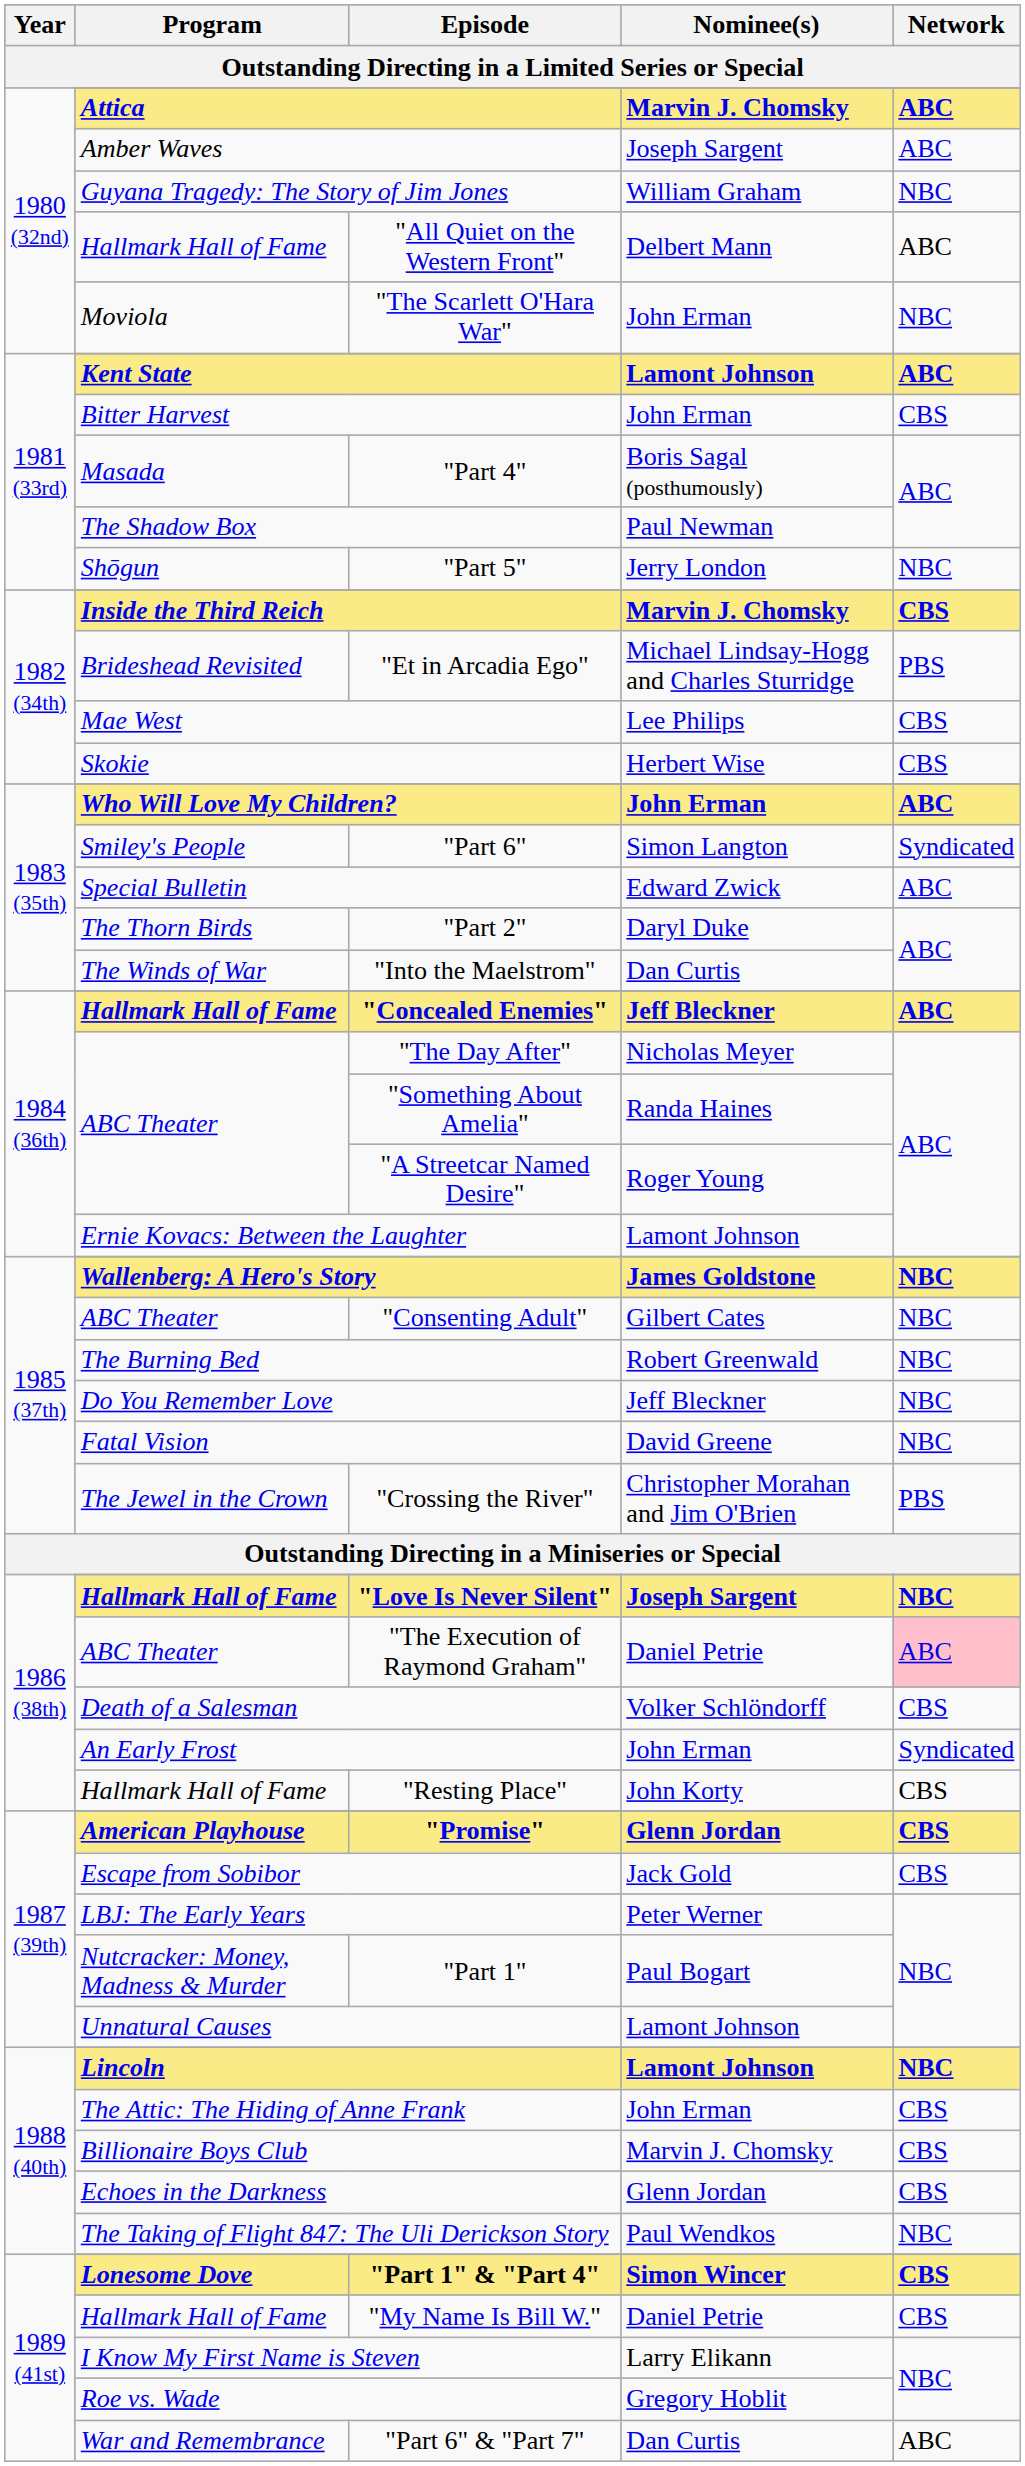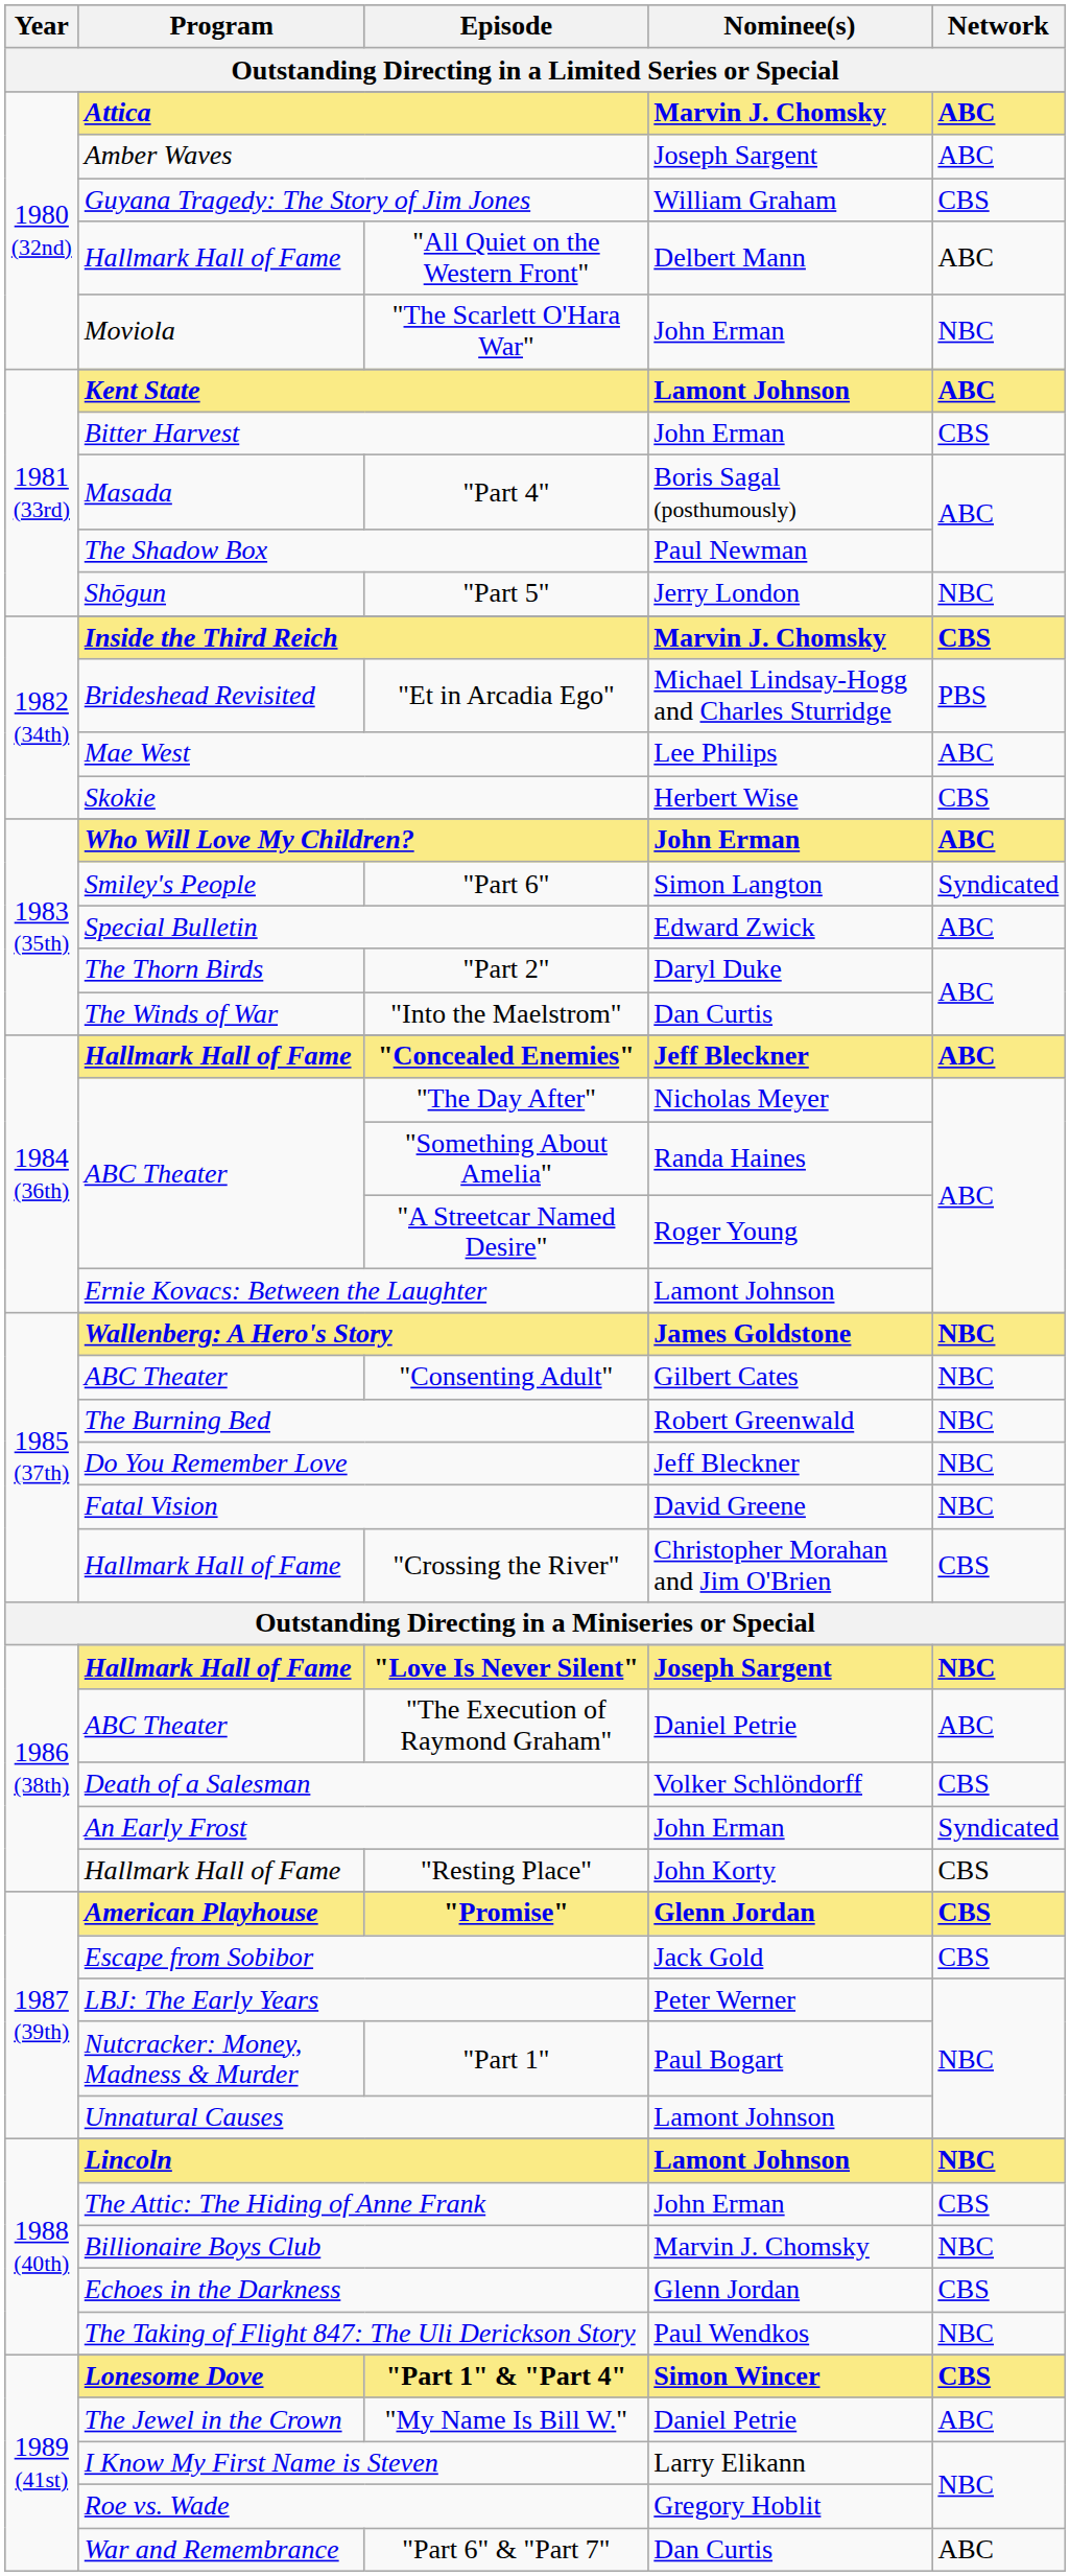Guyana Tragedy: The Story of Jim Jones | Network: NBC -> CBS
Mae West | Network: CBS -> ABC
"Crossing the River" | Program: The Jewel in the Crown -> Hallmark Hall of Fame
"Crossing the River" | Network: PBS -> CBS
"The Execution of Raymond Graham" | Network: pink background -> no background
Billionaire Boys Club | Network: CBS -> NBC
"My Name Is Bill W." | Program: Hallmark Hall of Fame -> The Jewel in the Crown
"My Name Is Bill W." | Network: CBS -> ABC
